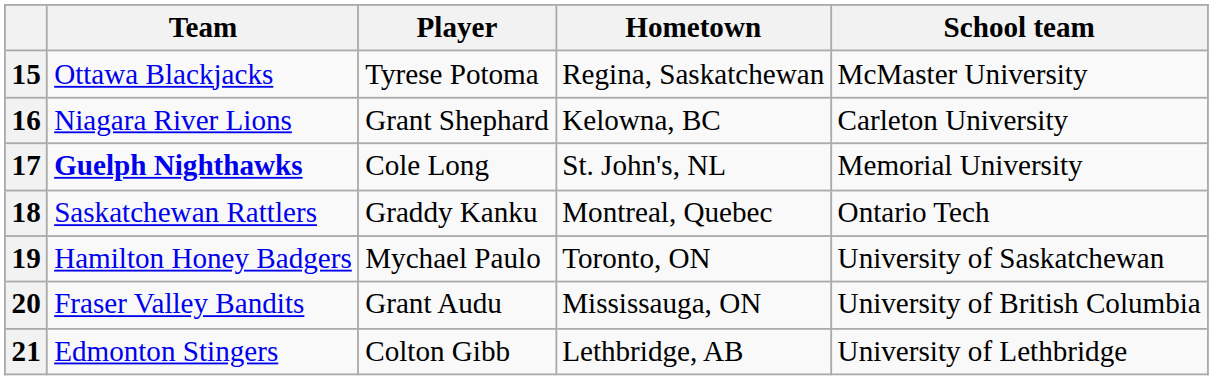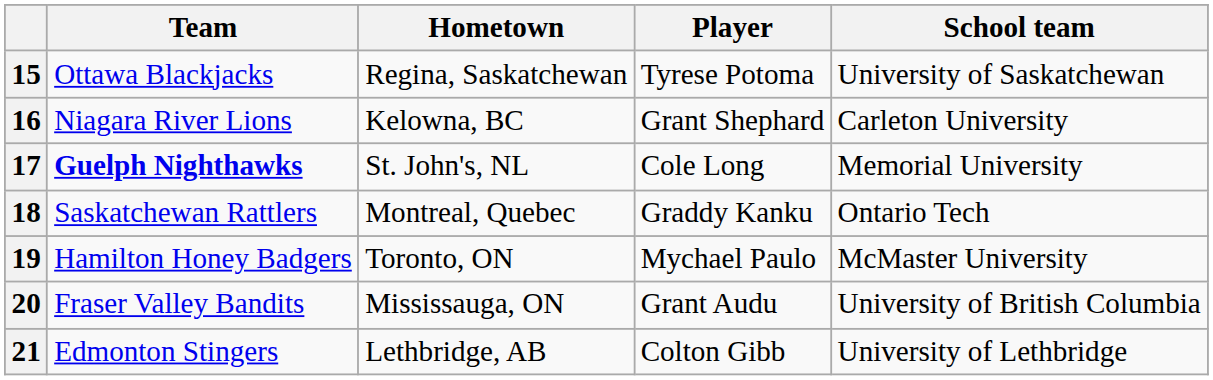columns swapped: Player <-> Hometown
15 | School team: McMaster University -> University of Saskatchewan
19 | School team: University of Saskatchewan -> McMaster University
